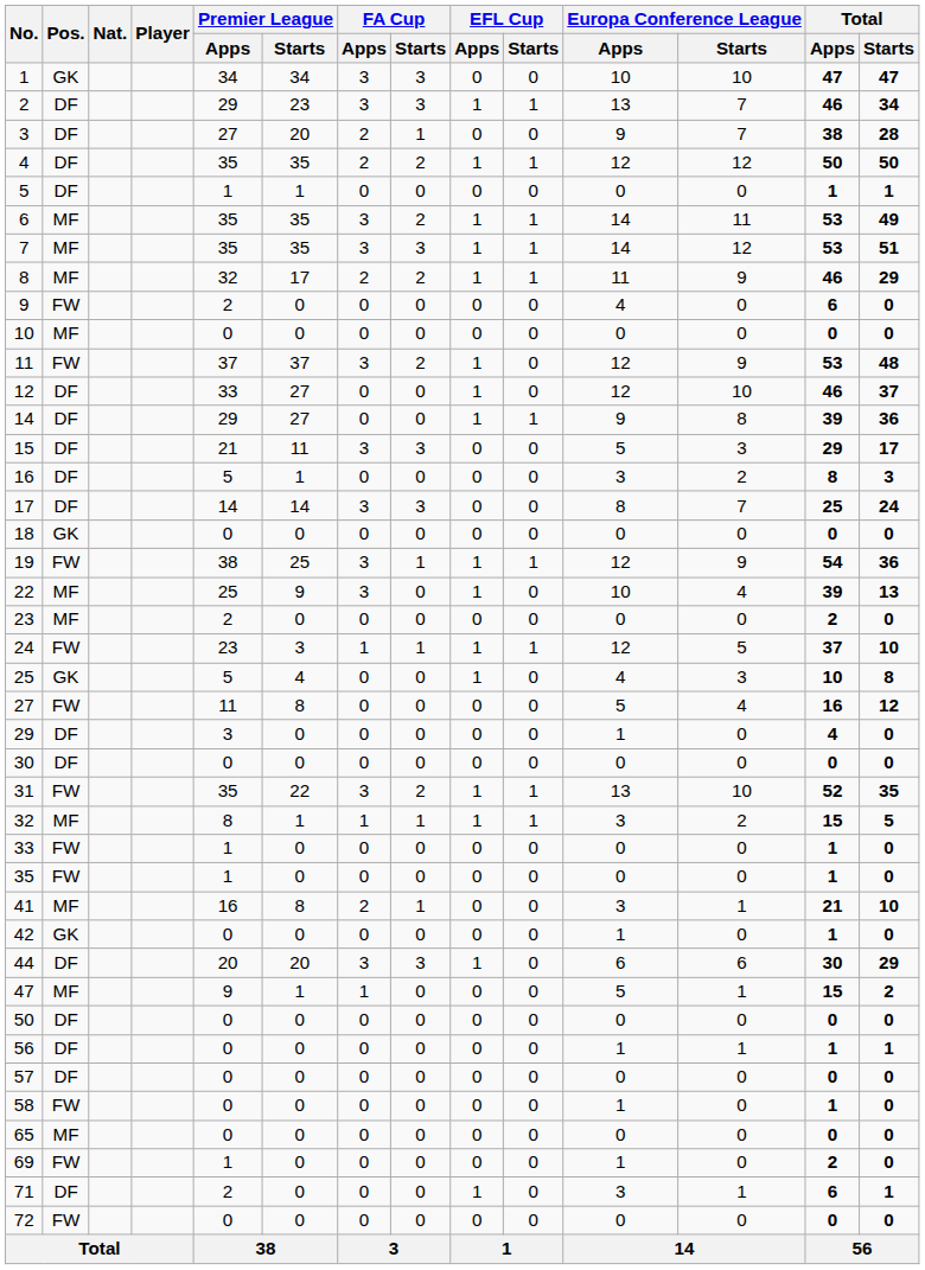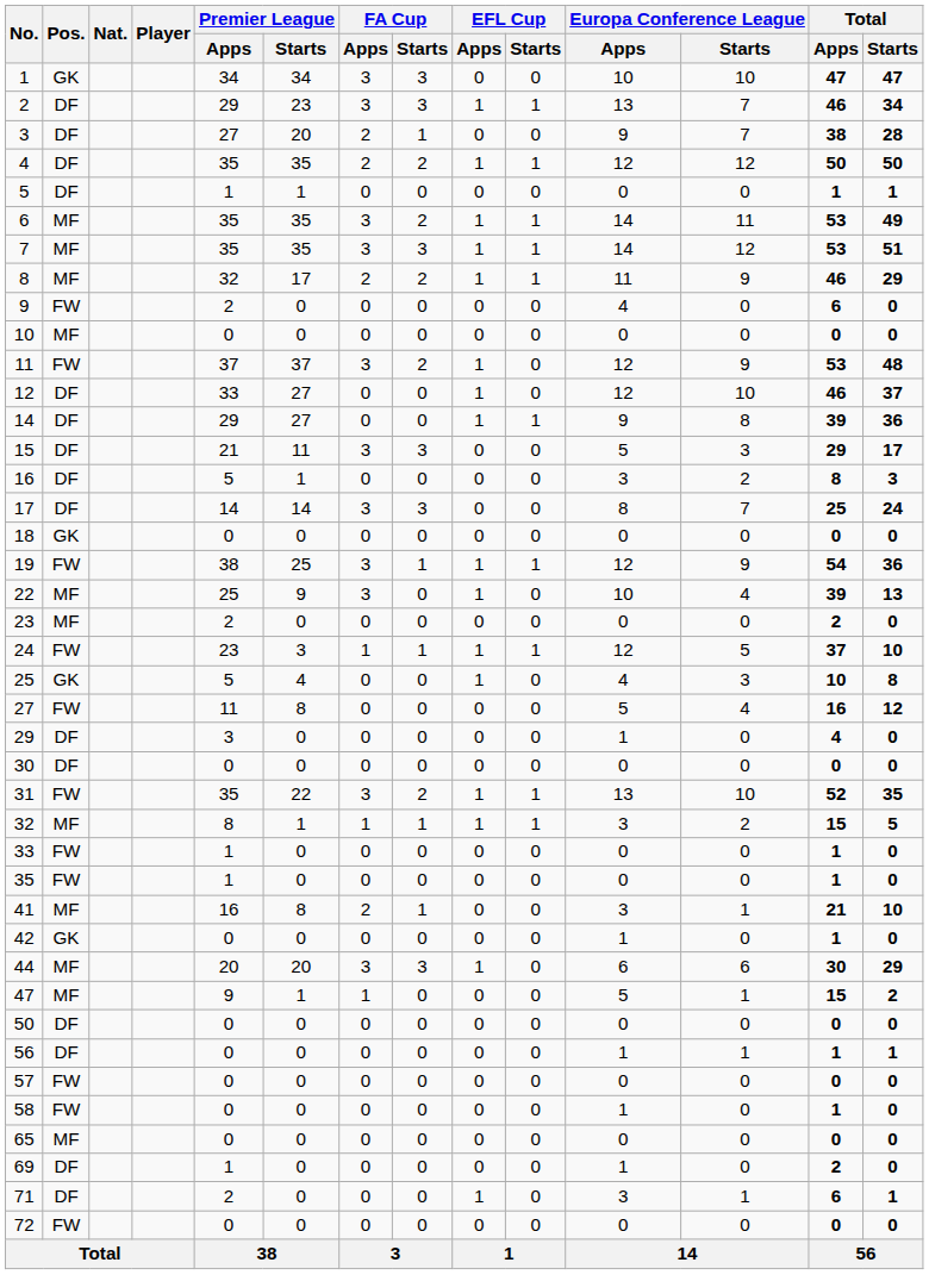44 | Pos.: DF -> MF
57 | Pos.: DF -> FW
69 | Pos.: FW -> DF
